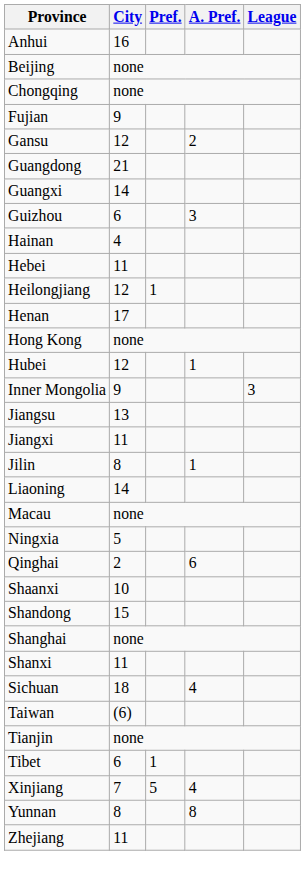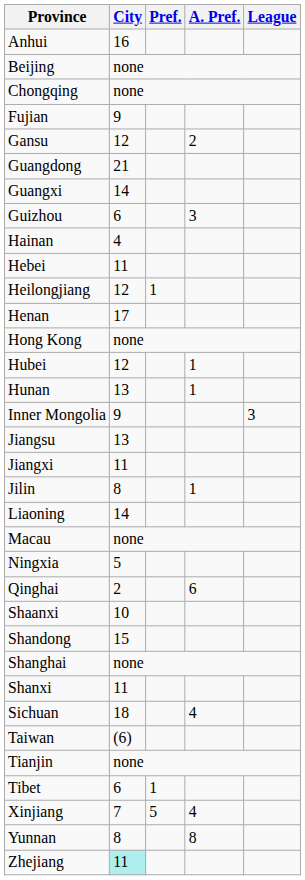+ row: Hunan | 13 | 1
Zhejiang | City: no background -> paleturquoise background
